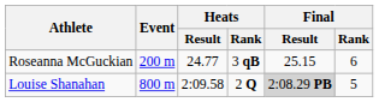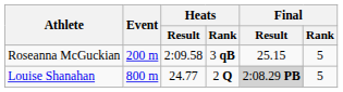Roseanna McGuckian | Heats / Result: 24.77 -> 2:09.58
Roseanna McGuckian | Final / Rank: 6 -> 5
Louise Shanahan | Heats / Result: 2:09.58 -> 24.77
